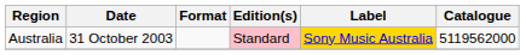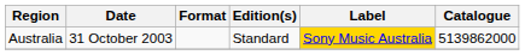Australia | Edition(s): pink background -> no background
Australia | Catalogue: 5119562000 -> 5139862000
